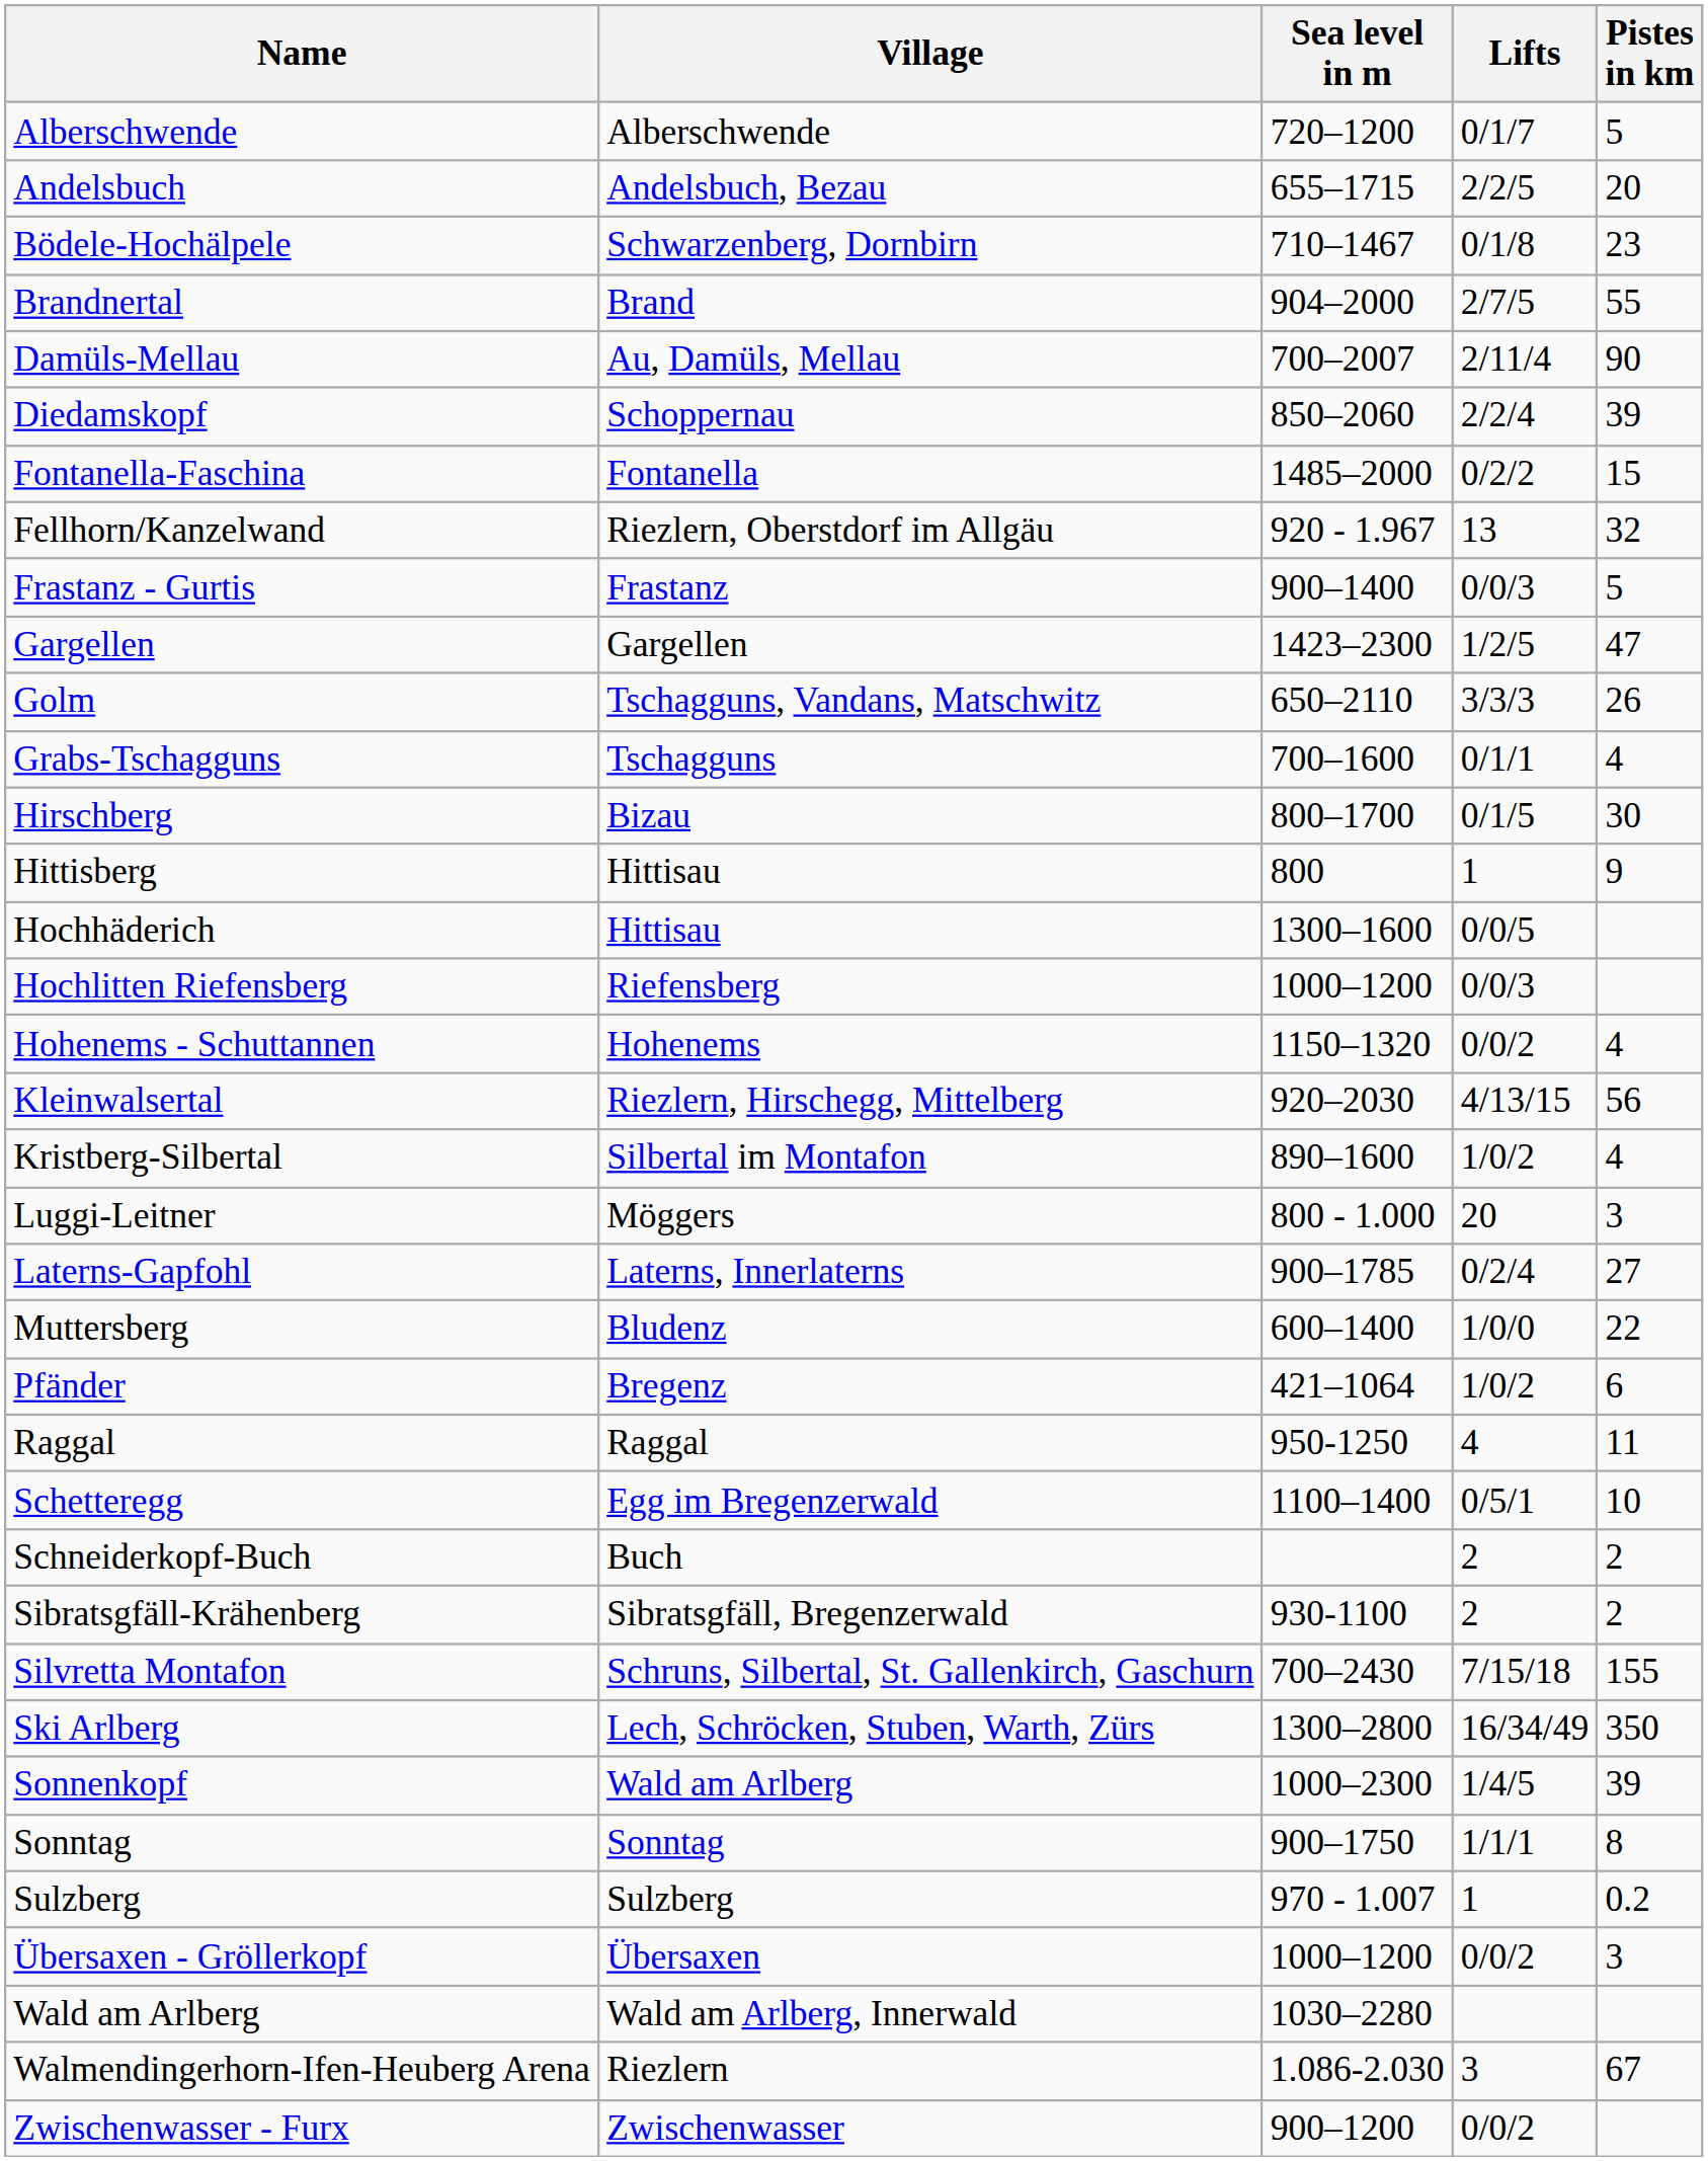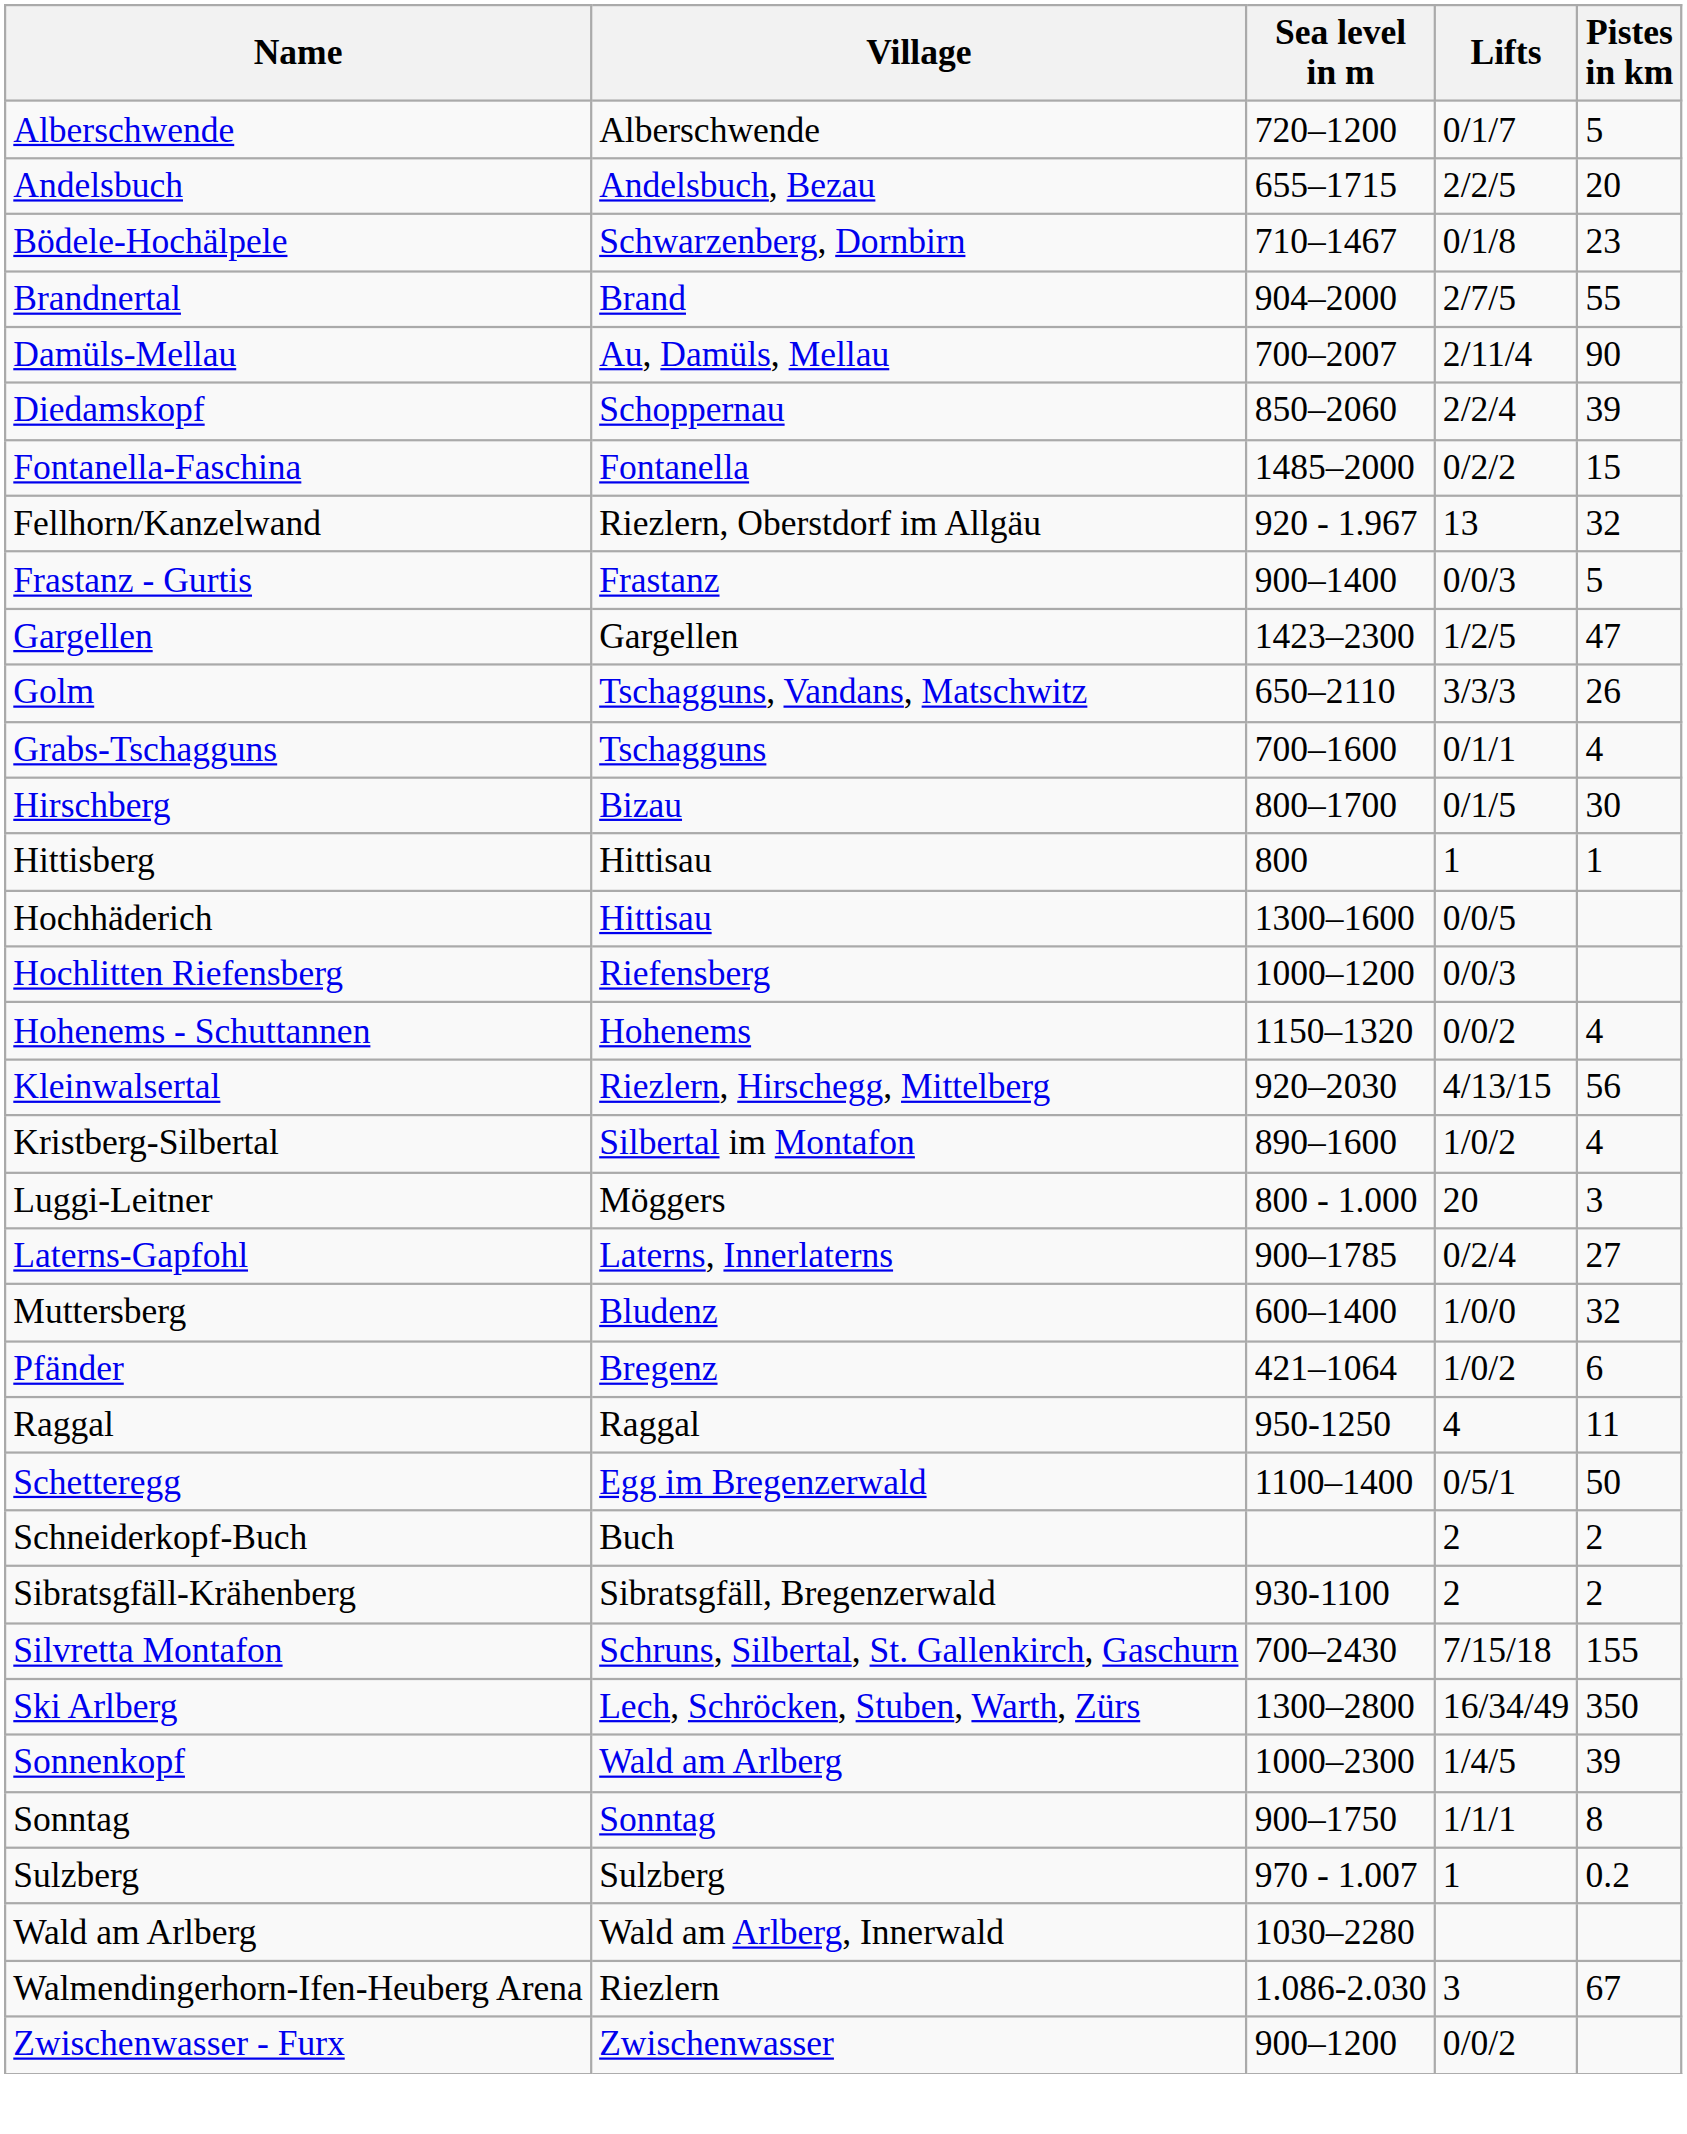Hittisberg | Pistes in km: 9 -> 1
Muttersberg | Pistes in km: 22 -> 32
Schetteregg | Pistes in km: 10 -> 50
- row: Übersaxen - Gröllerkopf | Übersaxen | 1000–1200 | 0/0/2 | 3
